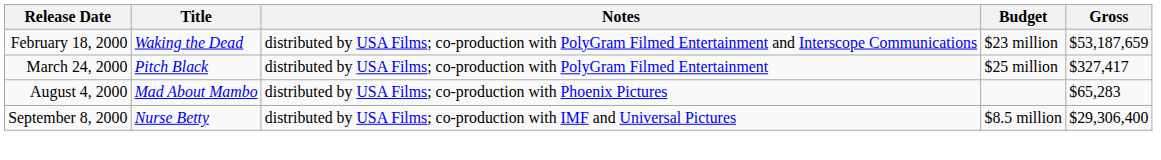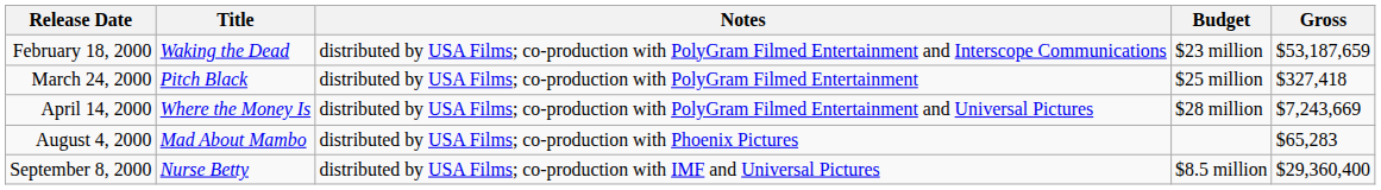March 24, 2000 | Gross: $327,417 -> $327,418
+ row: April 14, 2000 | Where the Money Is | distributed by USA Films; co-production with PolyGram Filmed Entertainment and Universal Pictures | $28 million | $7,243,669
September 8, 2000 | Gross: $29,306,400 -> $29,360,400
